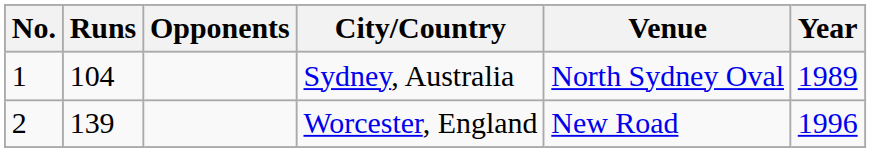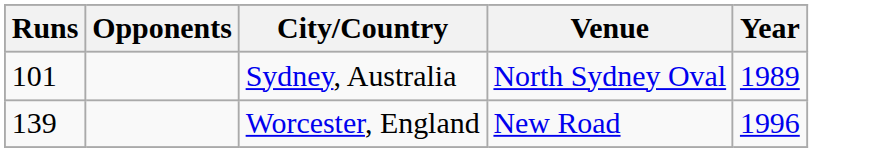- column: No. | 1 | 2
Sydney, Australia | Runs: 104 -> 101
